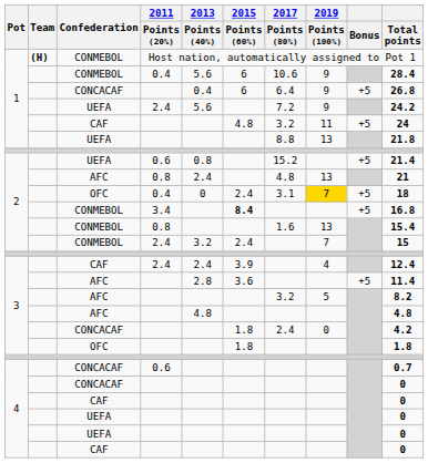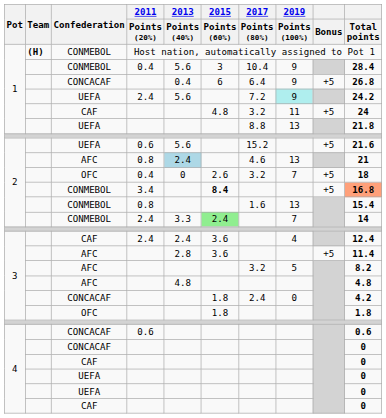CONMEBOL / 0.4 | 2015 / Points (60%): 6 -> 3
CONMEBOL / 0.4 | 2017 / Points (80%): 10.6 -> 10.4
UEFA / 2.4 | 2019 / Points (100%): no background -> paleturquoise background
UEFA / 0.6 | 2013 / Points (40%): 0.8 -> 5.6
UEFA / 0.6 | Total points: 21.4 -> 21.6
AFC / 0.8 | 2013 / Points (40%): no background -> lightblue background
AFC / 0.8 | 2017 / Points (80%): 4.8 -> 4.6
OFC / 0.4 | 2015 / Points (60%): 2.4 -> 2.6
OFC / 0.4 | 2017 / Points (80%): 3.1 -> 3.2
OFC / 0.4 | 2019 / Points (100%): gold background -> no background
CONMEBOL / 3.4 | Total points: no background -> lightsalmon background
CONMEBOL / 2.4 | 2013 / Points (40%): 3.2 -> 3.3
CONMEBOL / 2.4 | 2015 / Points (60%): no background -> lightgreen background
CONMEBOL / 2.4 | Total points: 15 -> 14
CAF / 2.4 | 2015 / Points (60%): 3.9 -> 3.6
CONCACAF / 0.6 | Total points: 0.7 -> 0.6
